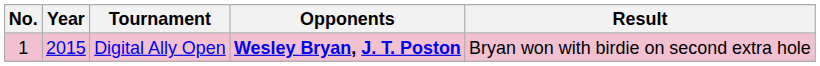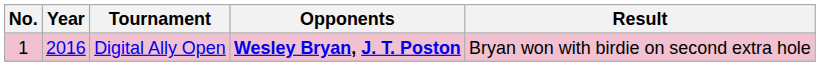Digital Ally Open | Year: 2015 -> 2016
